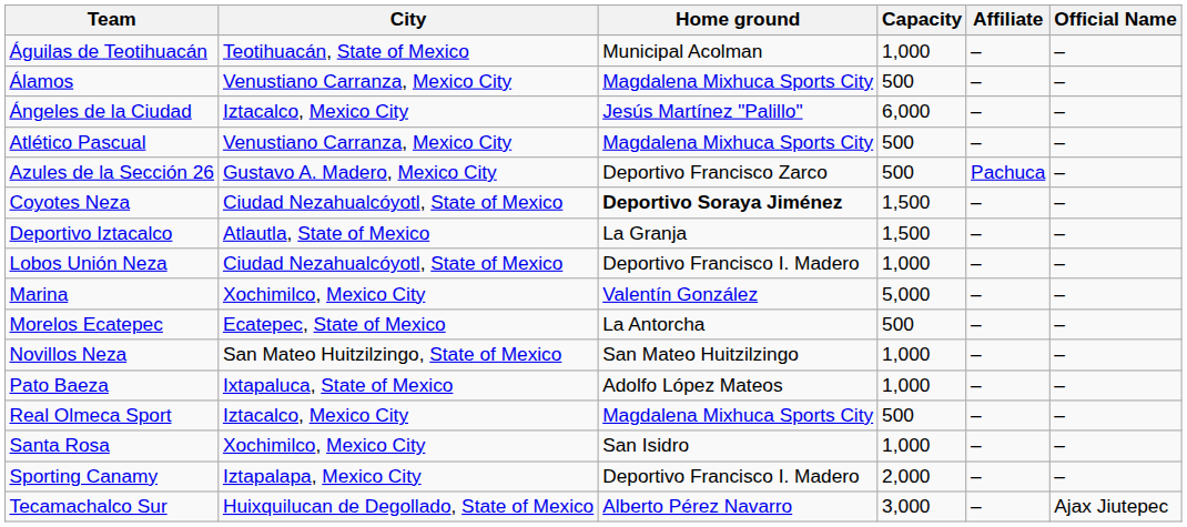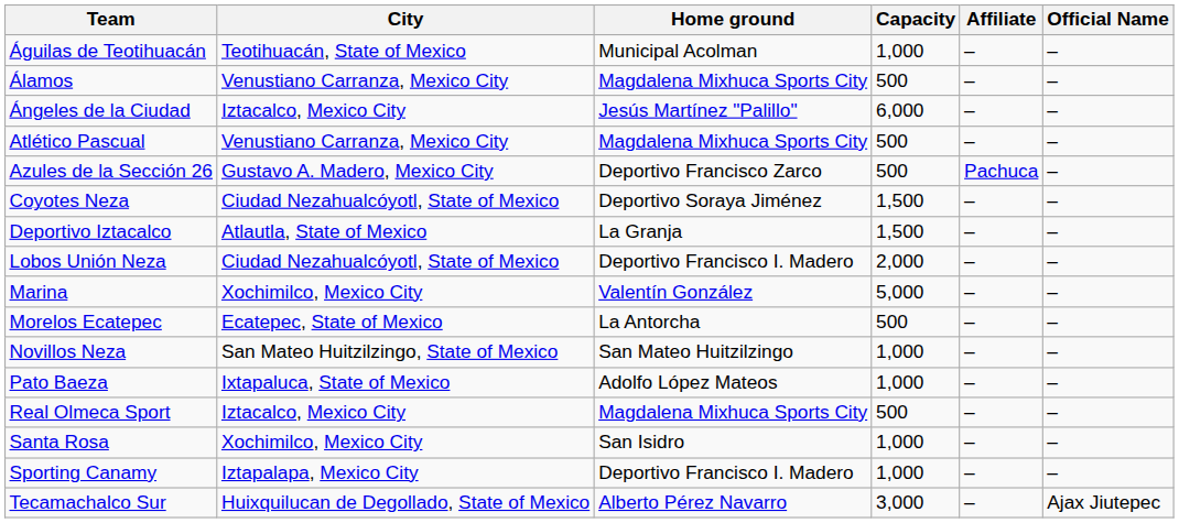Coyotes Neza | Home ground: bold -> normal
Lobos Unión Neza | Capacity: 1,000 -> 2,000
Sporting Canamy | Capacity: 2,000 -> 1,000
